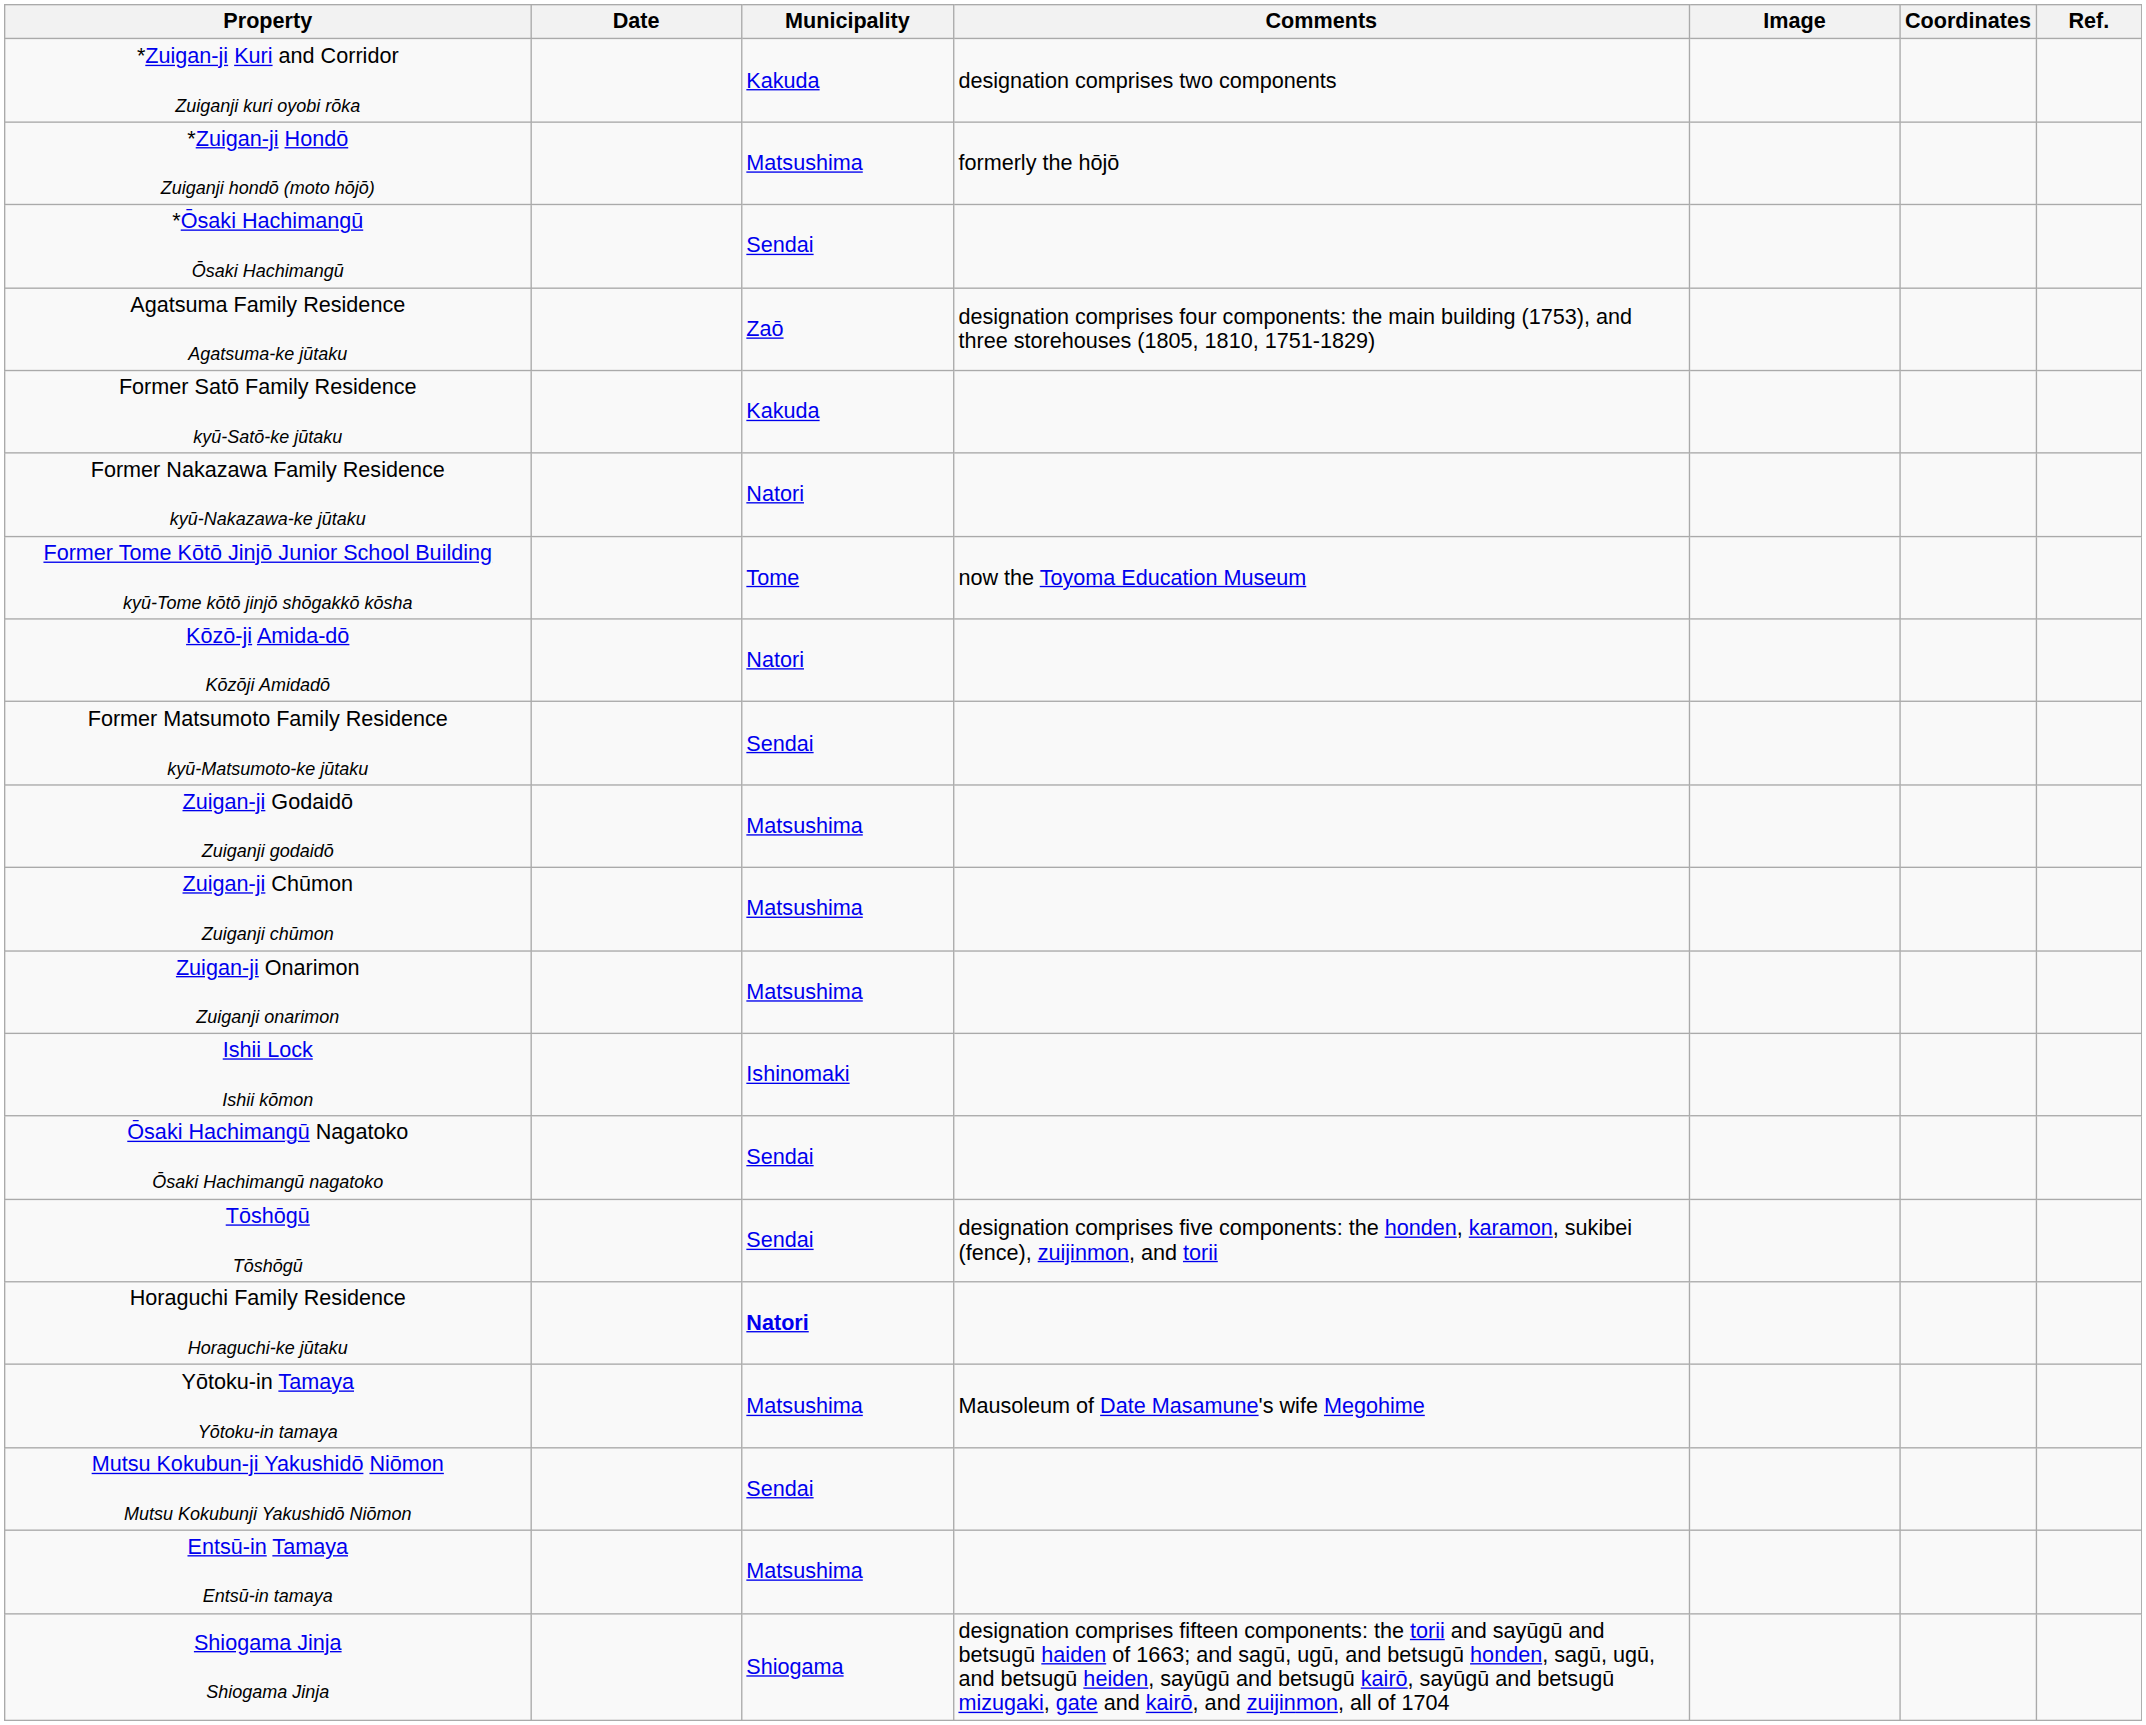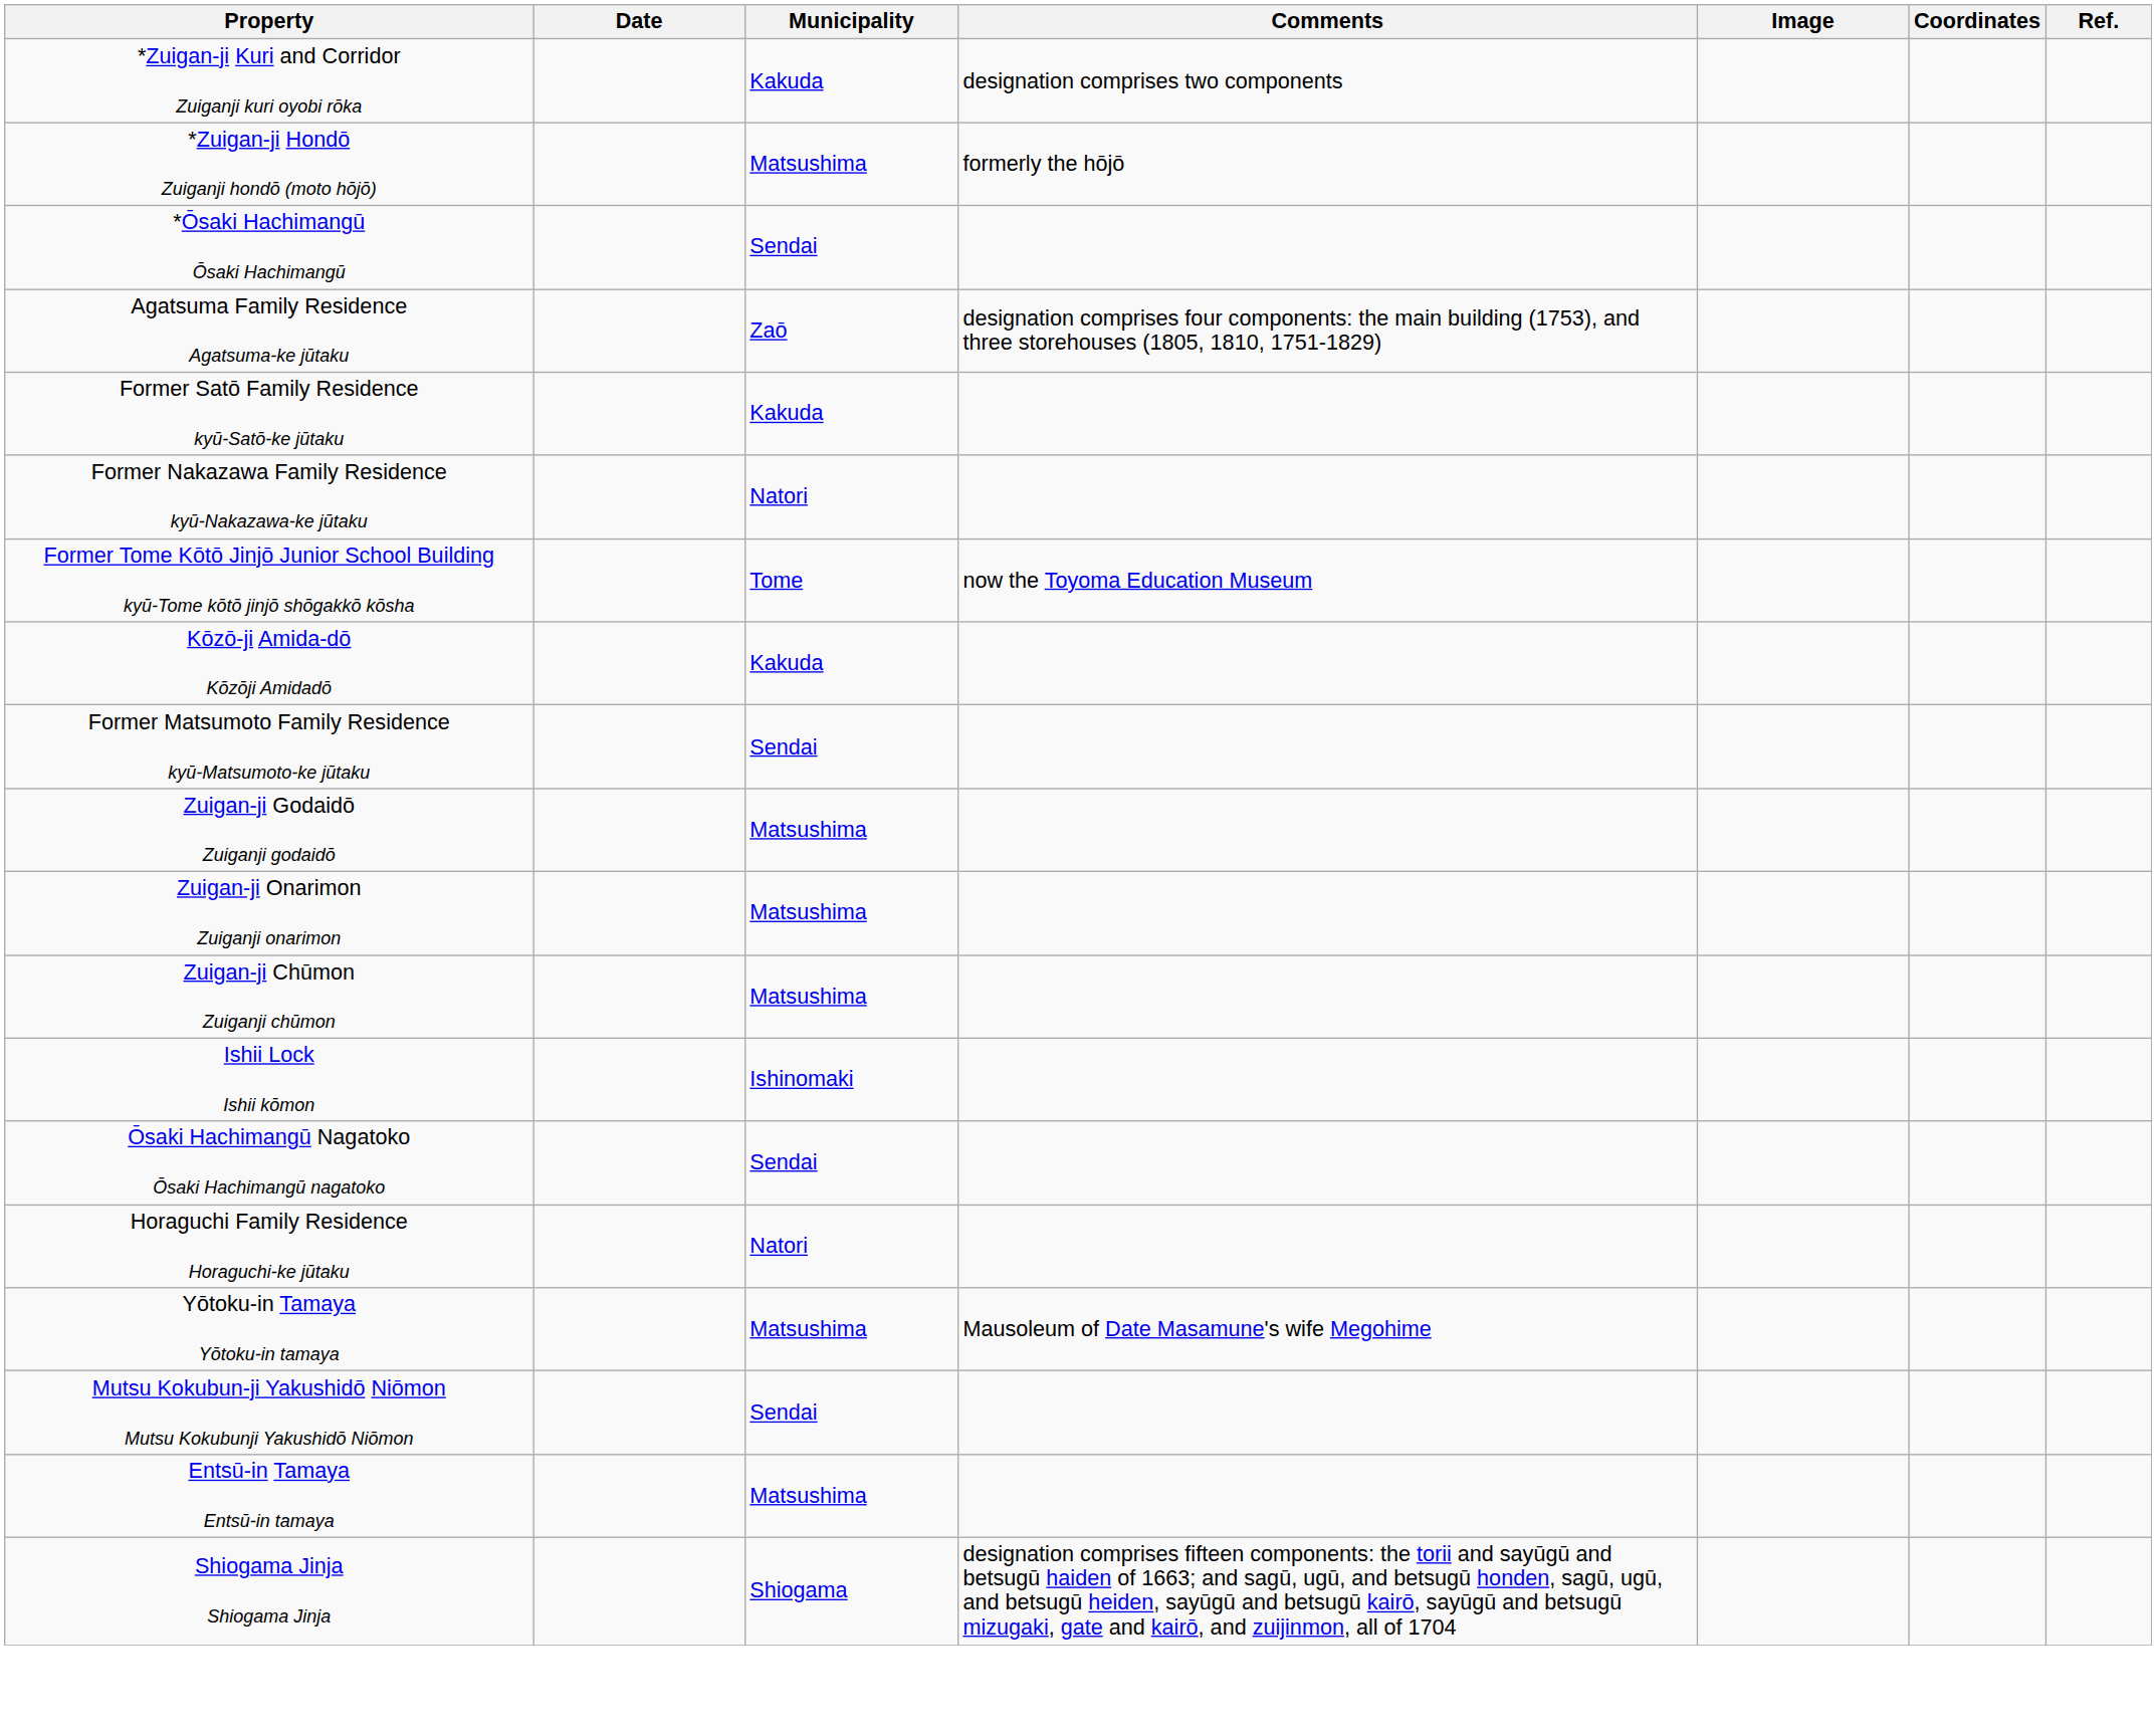Kōzō-ji Amida-dō Kōzōji Amidadō | Municipality: Natori -> Kakuda
rows swapped: Zuigan-ji Onarimon Zuiganji onarimon <-> Zuigan-ji Chūmon Zuiganji chūmon
- row: Tōshōgū Tōshōgū | Sendai | designation comprises five components: the honden, karamon, sukibei (fence), zuijinmon, and torii
Horaguchi Family Residence Horaguchi-ke jūtaku | Municipality: bold -> normal
